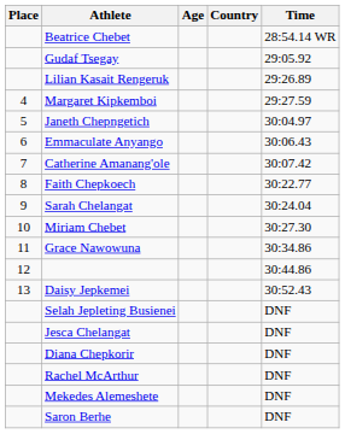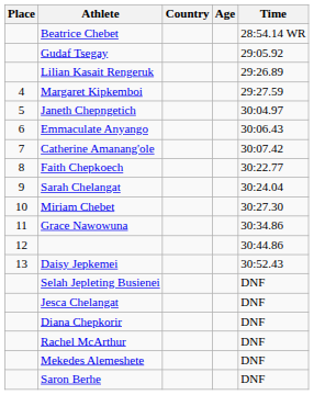columns swapped: Age <-> Country
